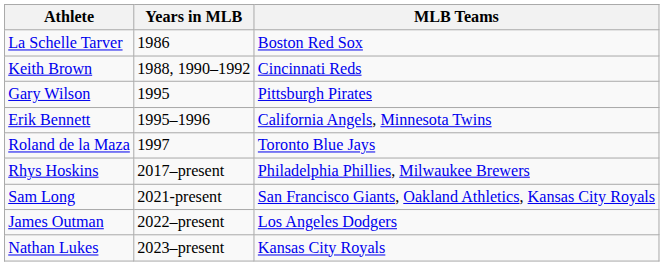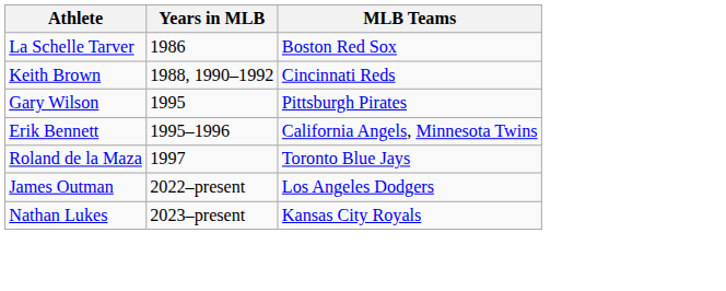- row: Rhys Hoskins | 2017–present | Philadelphia Phillies, Milwaukee Brewers
- row: Sam Long | 2021-present | San Francisco Giants, Oakland Athletics, Kansas City Royals
